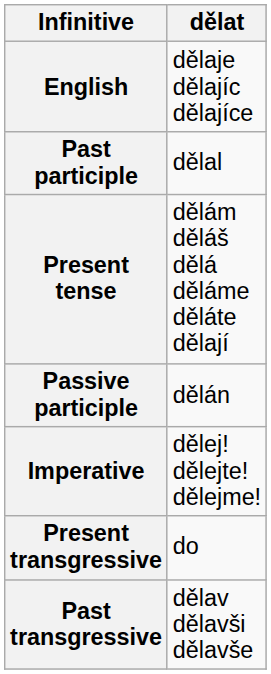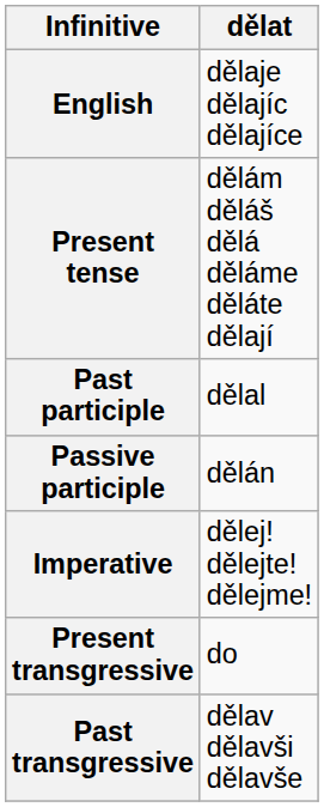rows swapped: Present tense <-> Past participle
